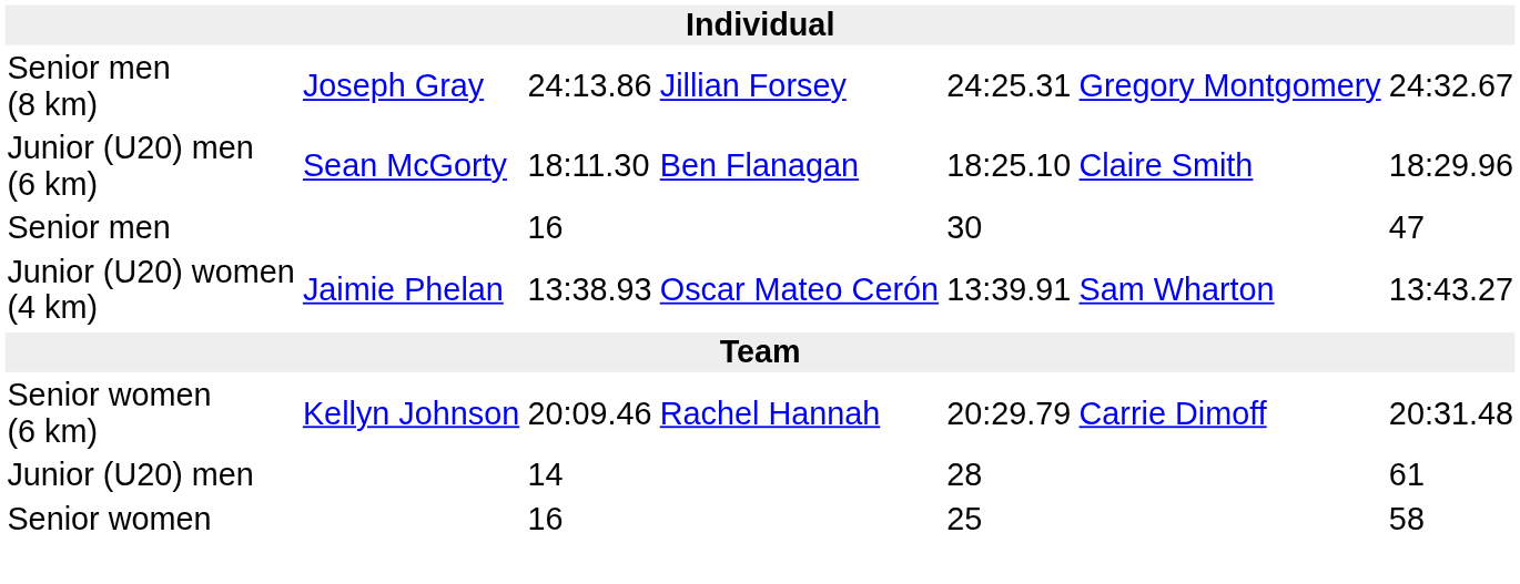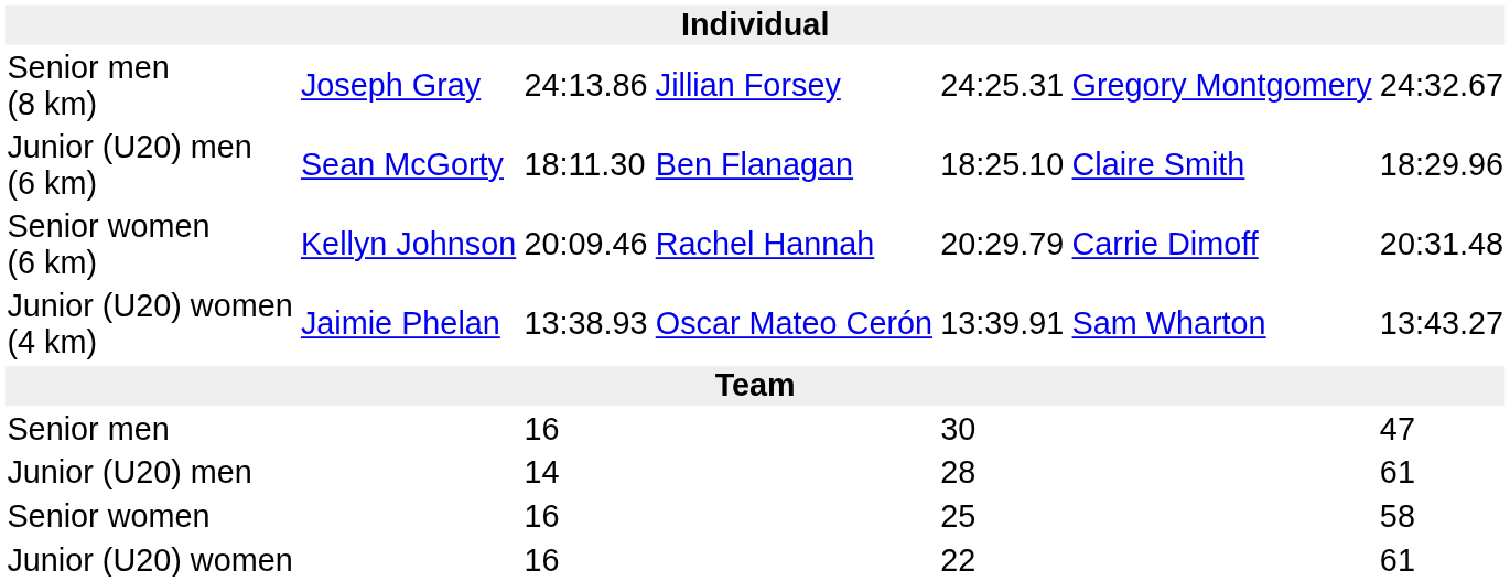rows swapped: Senior women (6 km) <-> Senior men
+ row: Junior (U20) women | 16 | 22 | 61
